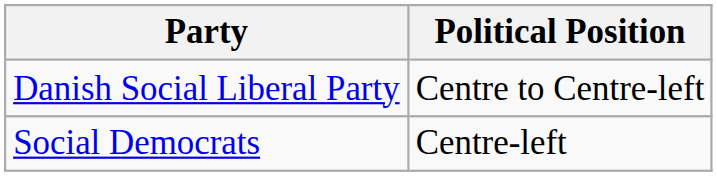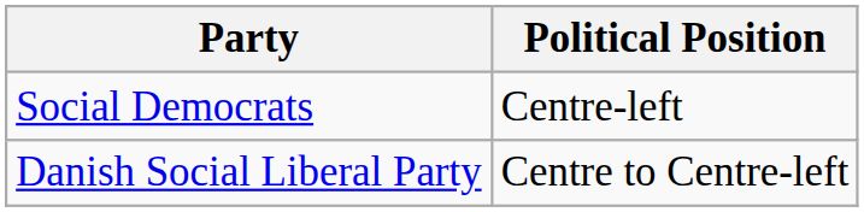rows swapped: Social Democrats <-> Danish Social Liberal Party
